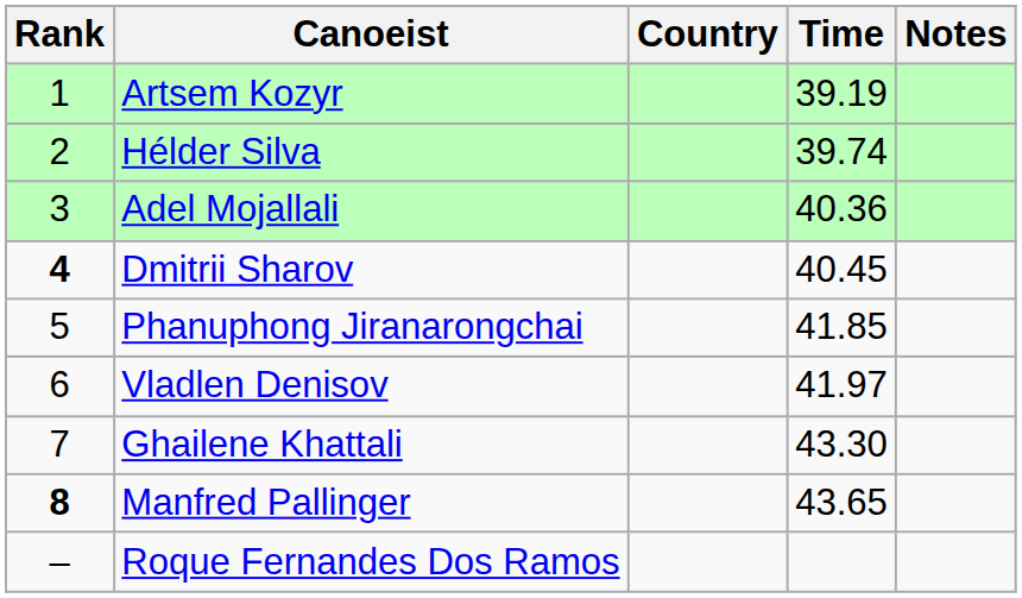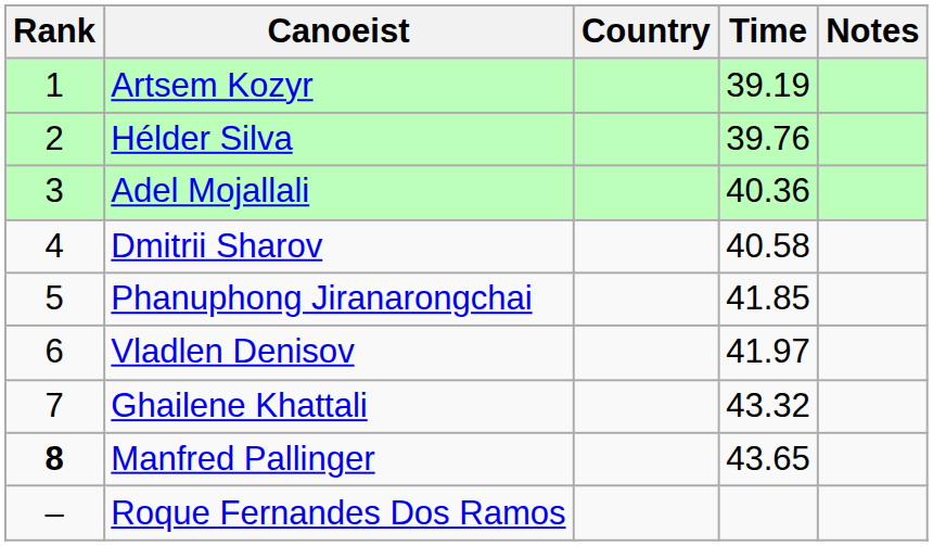Hélder Silva | Time: 39.74 -> 39.76
Dmitrii Sharov | Rank: bold -> normal
Dmitrii Sharov | Time: 40.45 -> 40.58
Ghailene Khattali | Time: 43.30 -> 43.32
